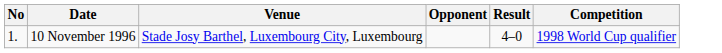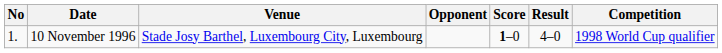+ column: Score | 1–0
